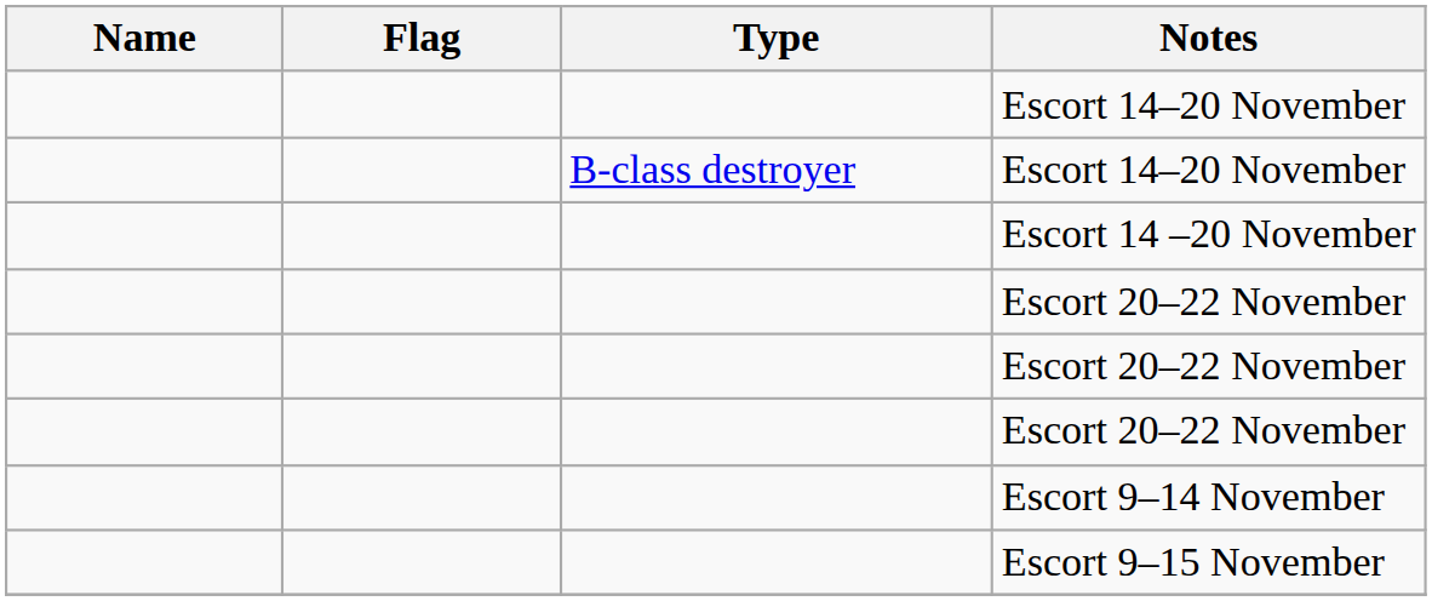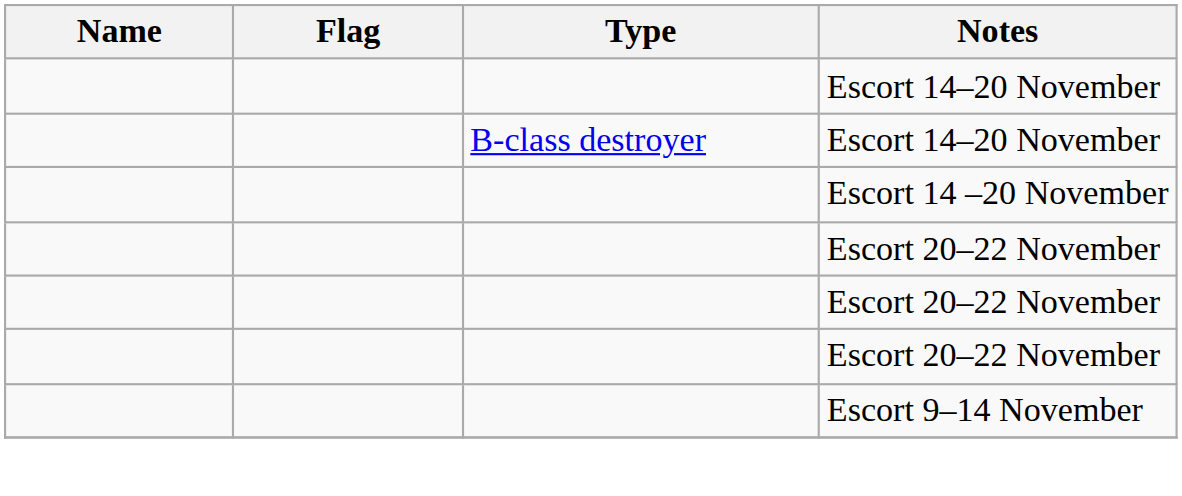- row: Escort 9–15 November
